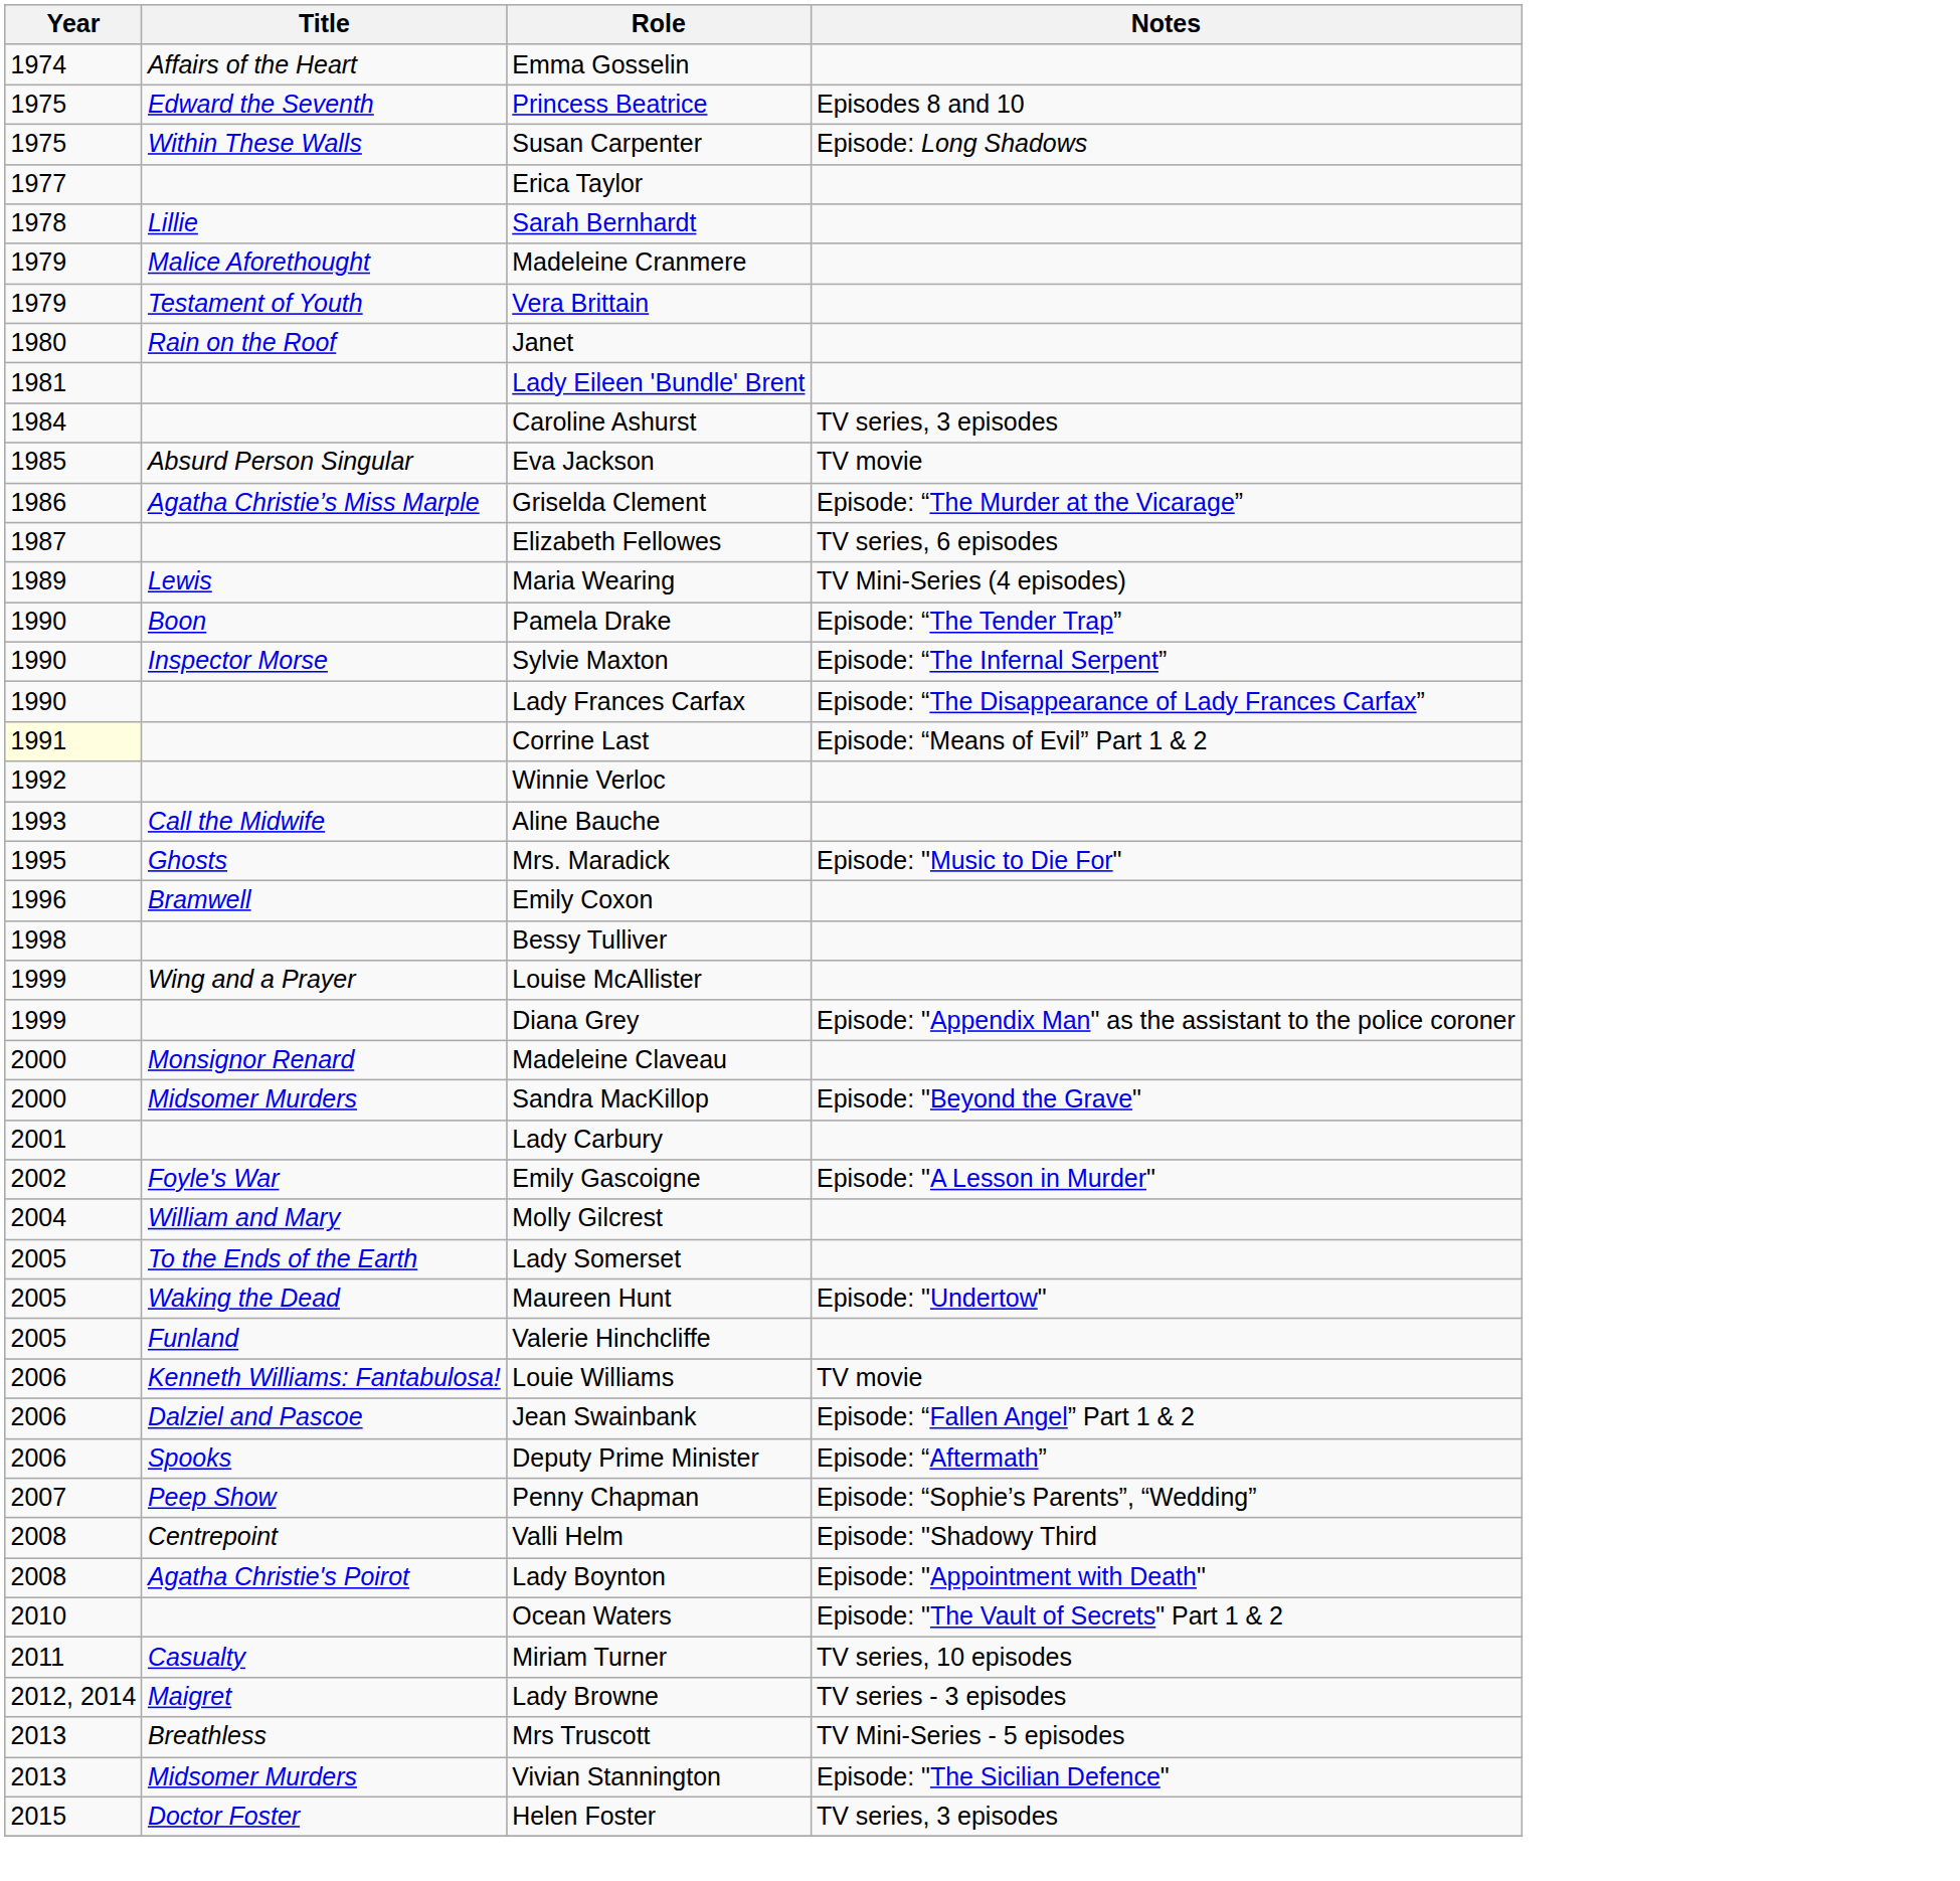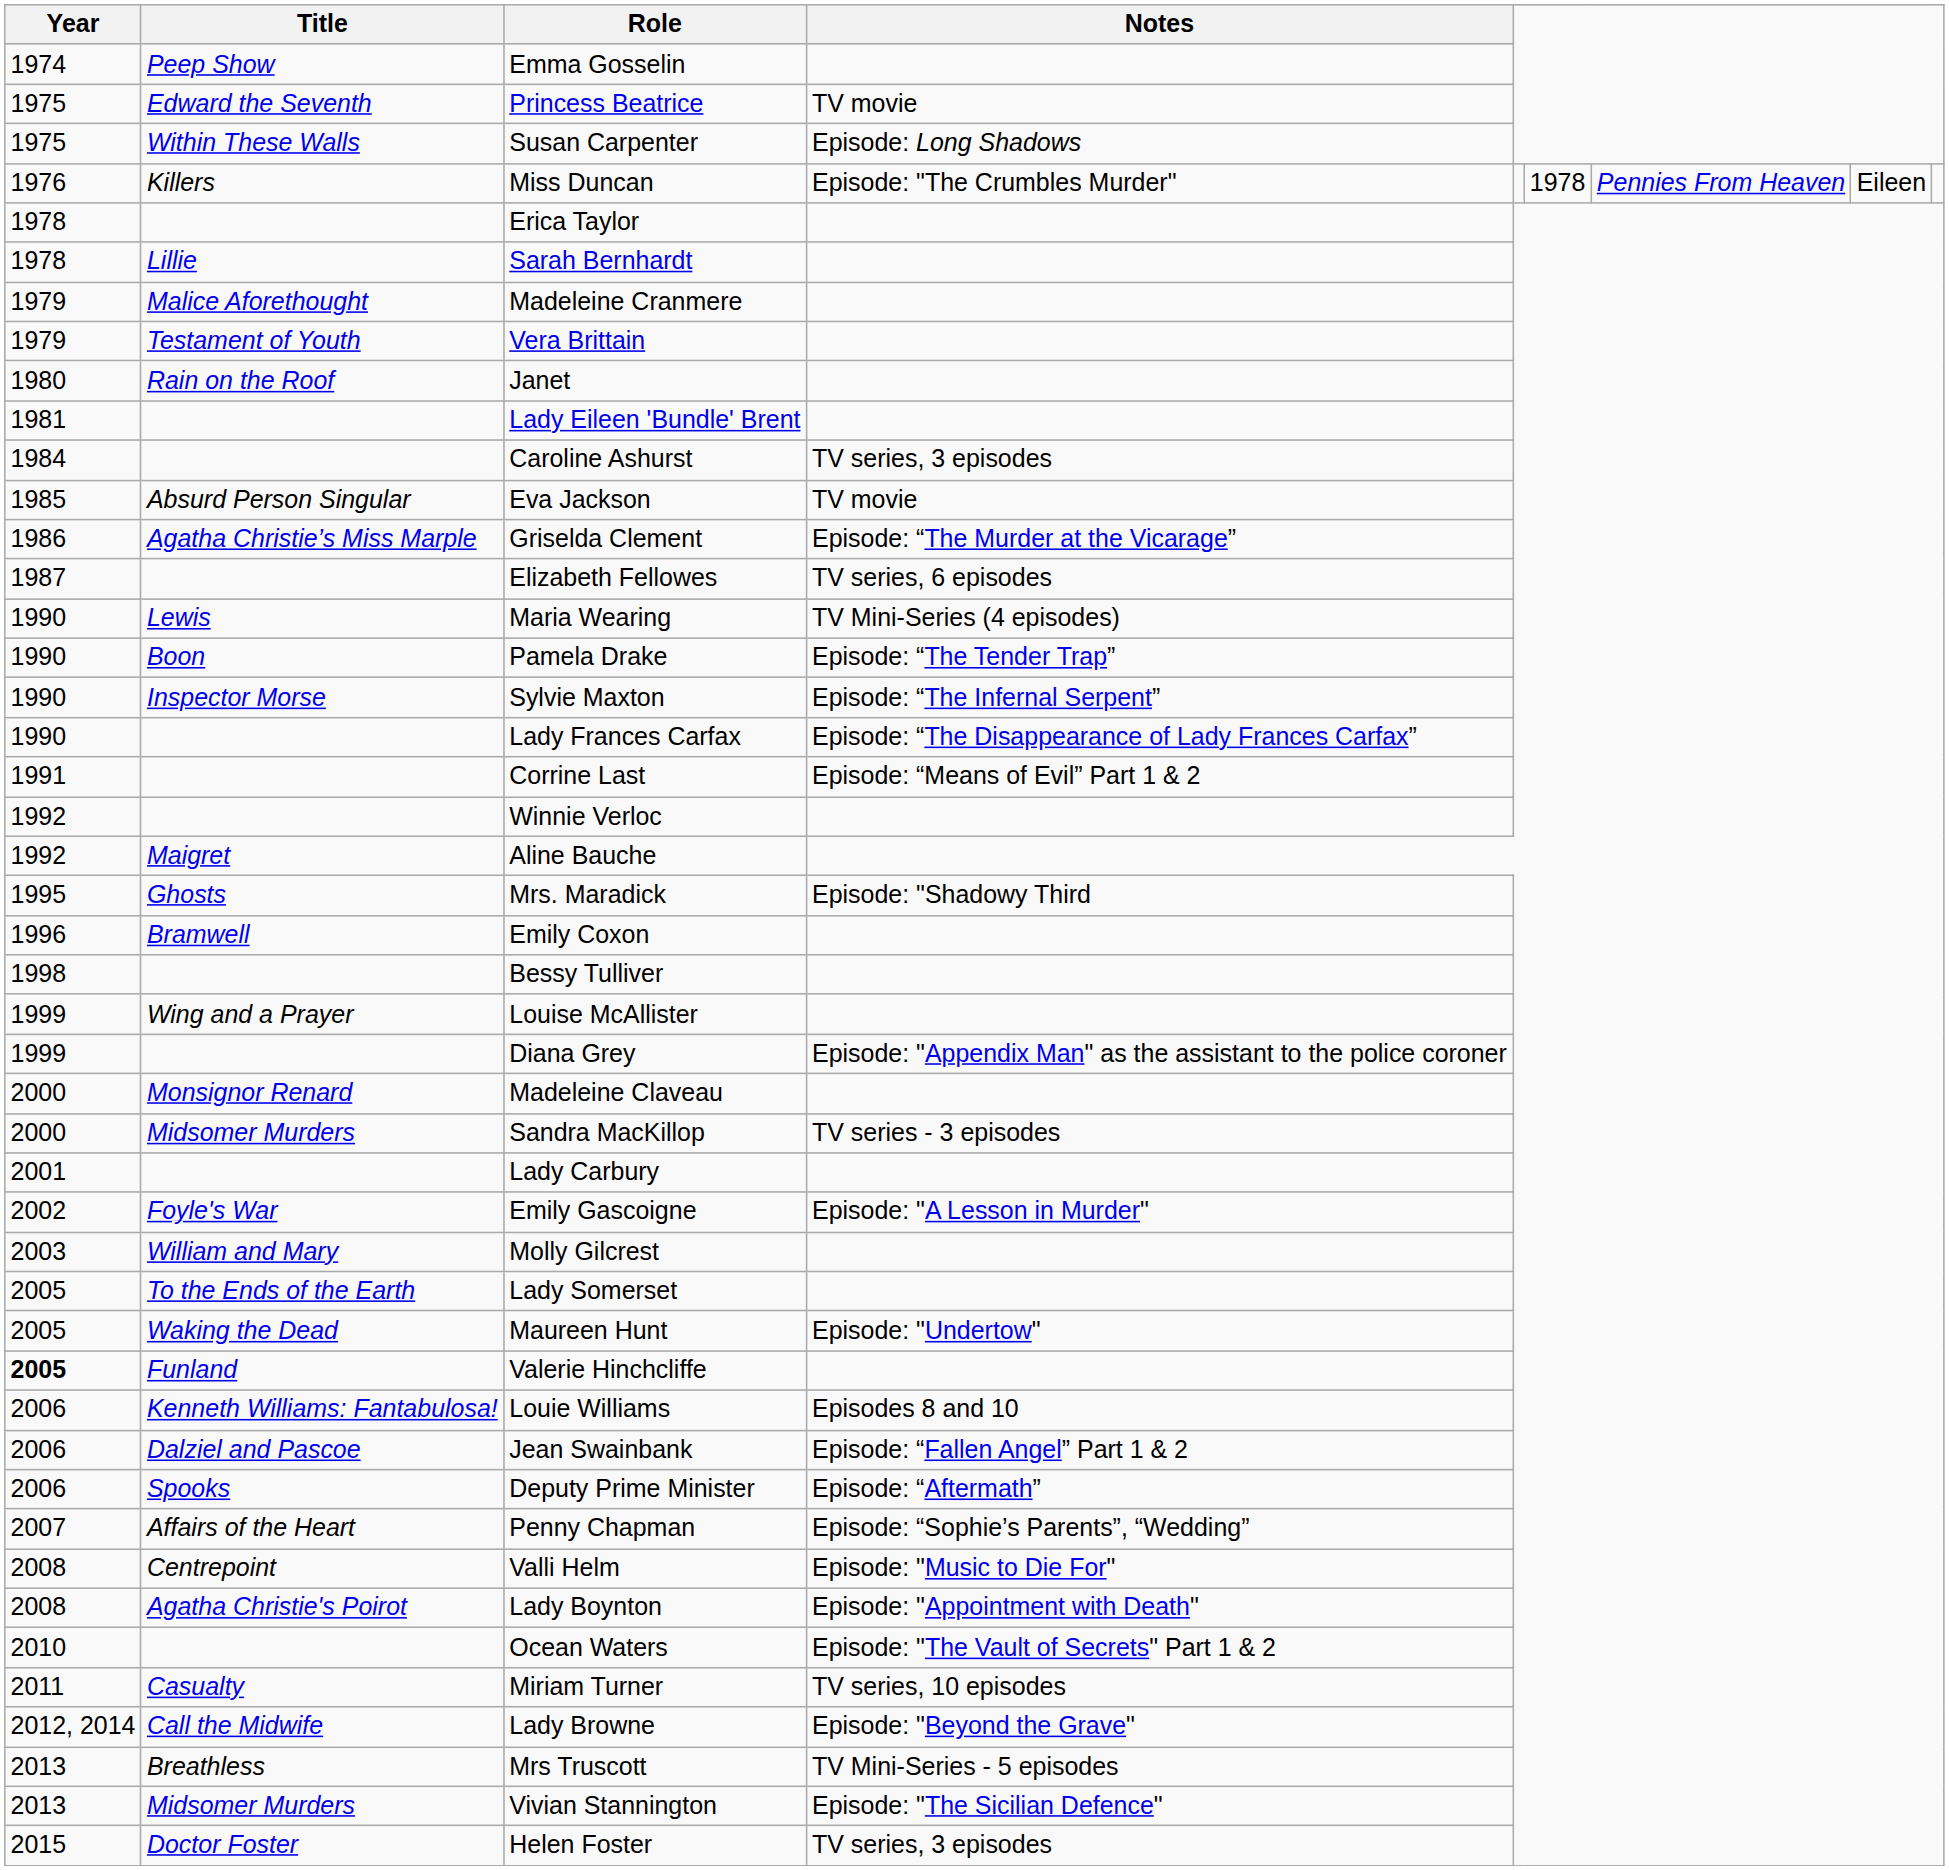Emma Gosselin | Title: Affairs of the Heart -> Peep Show
Princess Beatrice | Notes: Episodes 8 and 10 -> TV movie
+ row: 1976 | Killers | Miss Duncan | Episode: "The Crumbles Murder" | 1978 | Pennies From Heaven | Eileen
Erica Taylor | Year: 1977 -> 1978
Maria Wearing | Year: 1989 -> 1990
Corrine Last | Year: lightyellow background -> no background
Aline Bauche | Year: 1993 -> 1992
Aline Bauche | Title: Call the Midwife -> Maigret
Mrs. Maradick | Notes: Episode: "Music to Die For" -> Episode: "Shadowy Third
Sandra MacKillop | Notes: Episode: "Beyond the Grave" -> TV series - 3 episodes
Molly Gilcrest | Year: 2004 -> 2003
Valerie Hinchcliffe | Year: normal -> bold
Louie Williams | Notes: TV movie -> Episodes 8 and 10
Penny Chapman | Title: Peep Show -> Affairs of the Heart
Valli Helm | Notes: Episode: "Shadowy Third -> Episode: "Music to Die For"
Lady Browne | Title: Maigret -> Call the Midwife
Lady Browne | Notes: TV series - 3 episodes -> Episode: "Beyond the Grave"
